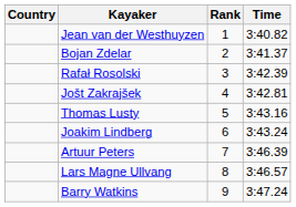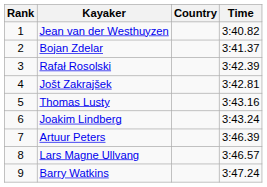columns swapped: Rank <-> Country
